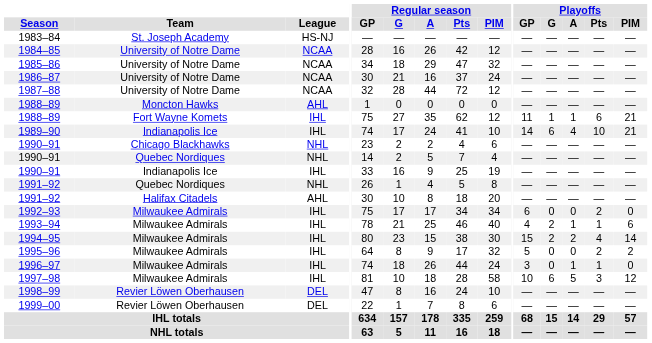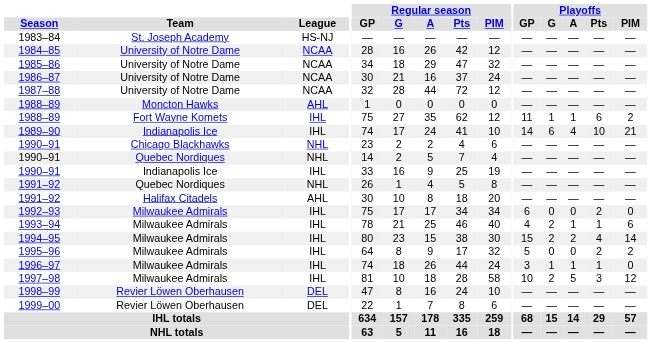1988–89 / Fort Wayne Komets | Playoffs / PIM: 21 -> 2
1996–97 | Playoffs / G: 0 -> 1
1997–98 | Playoffs / G: 6 -> 2
